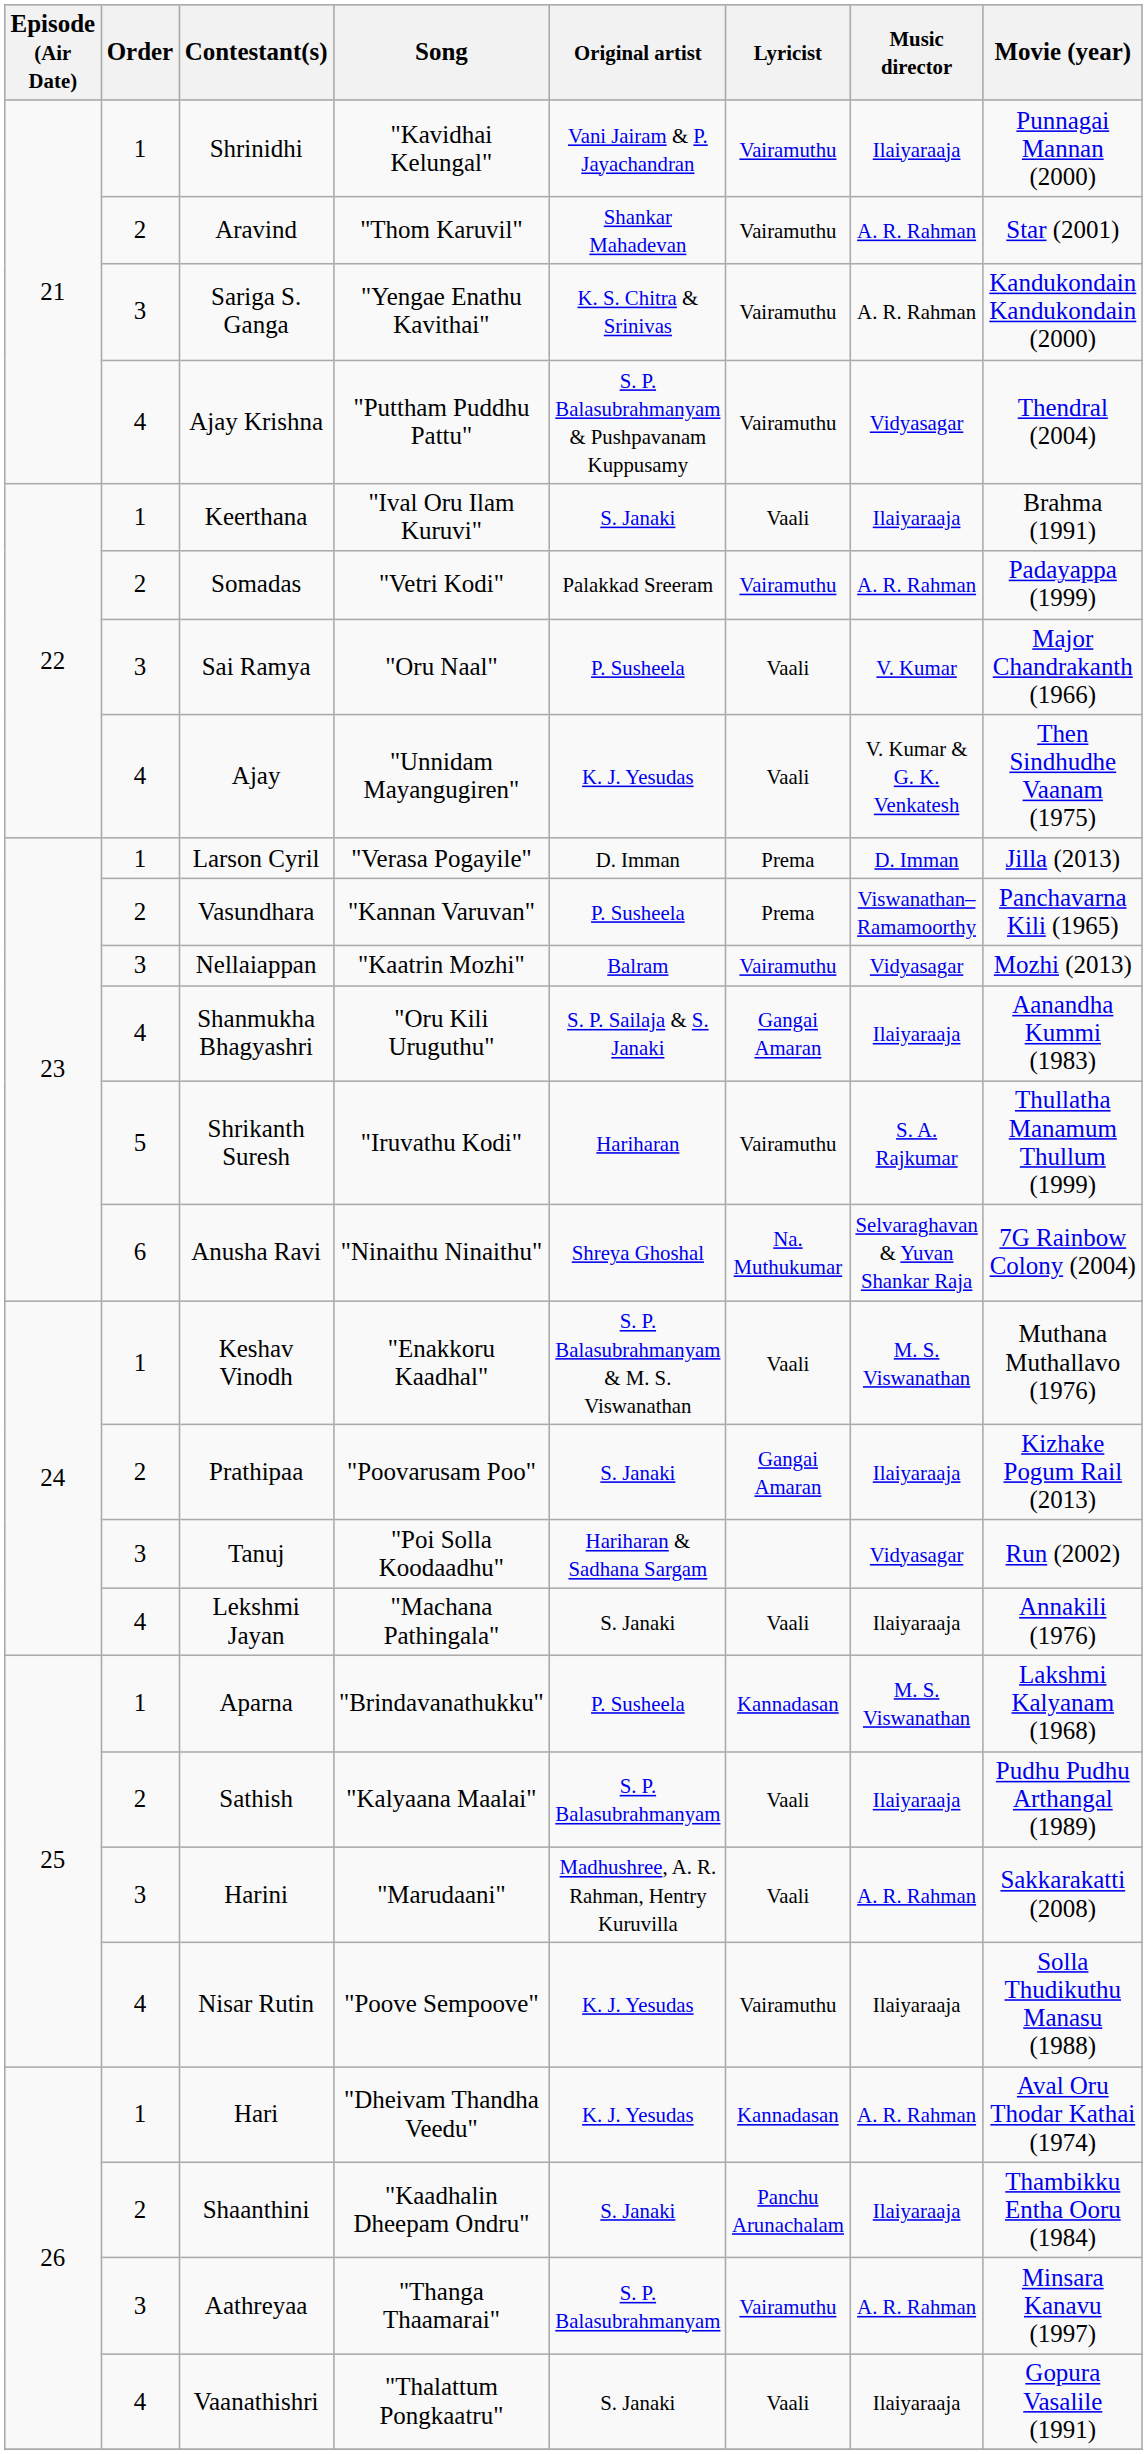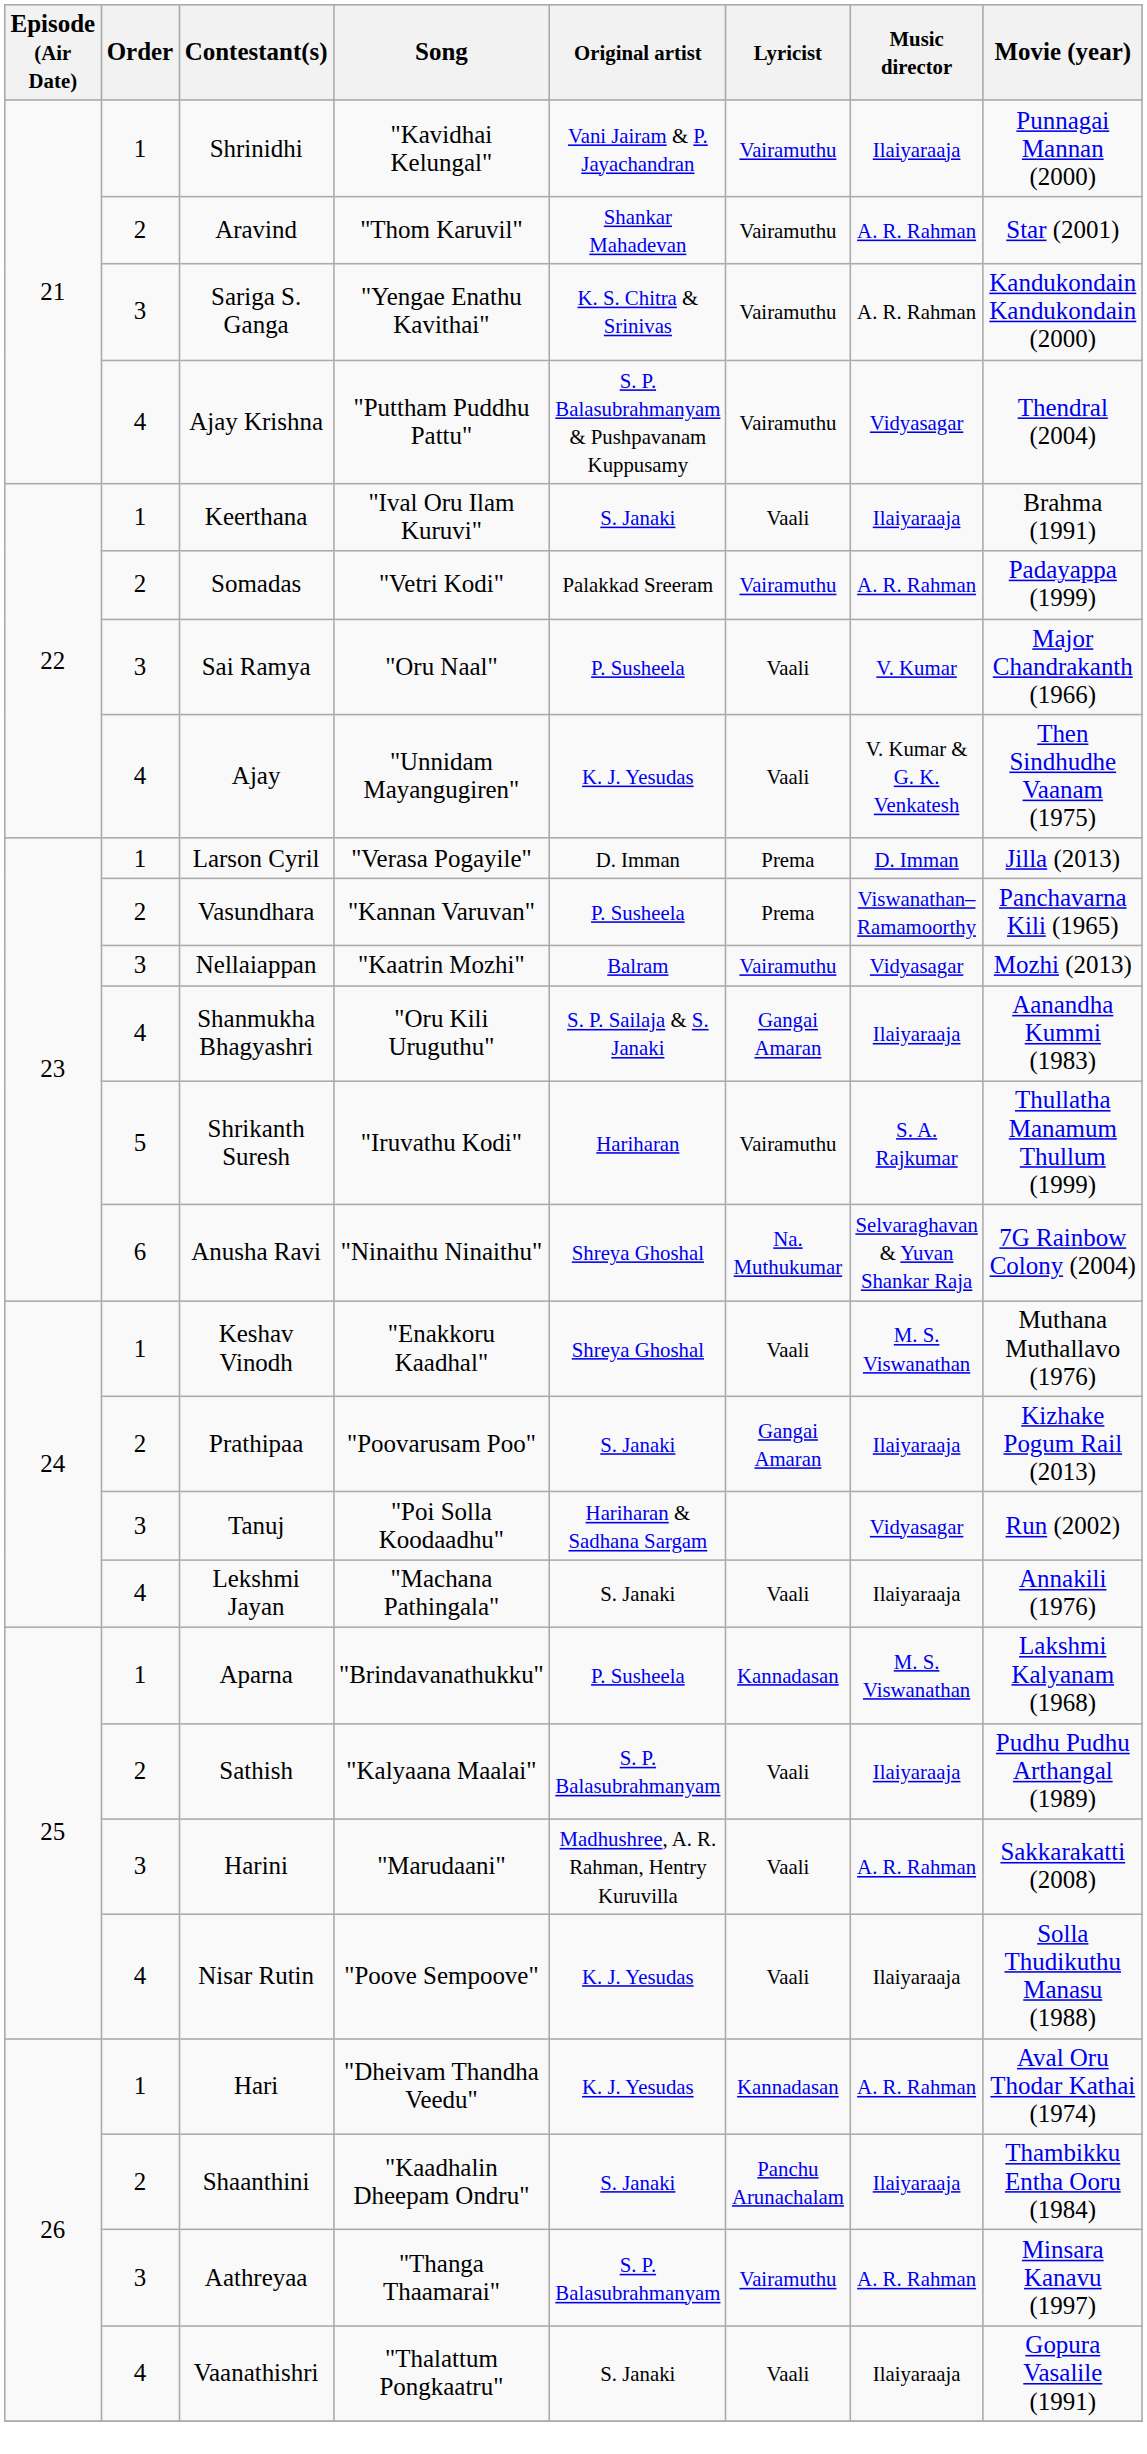Keshav Vinodh | Original artist: S. P. Balasubrahmanyam & M. S. Viswanathan -> Shreya Ghoshal
Nisar Rutin | Lyricist: Vairamuthu -> Vaali
